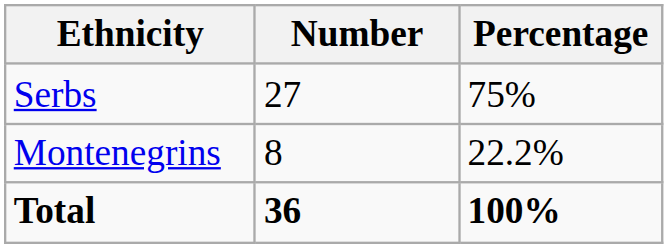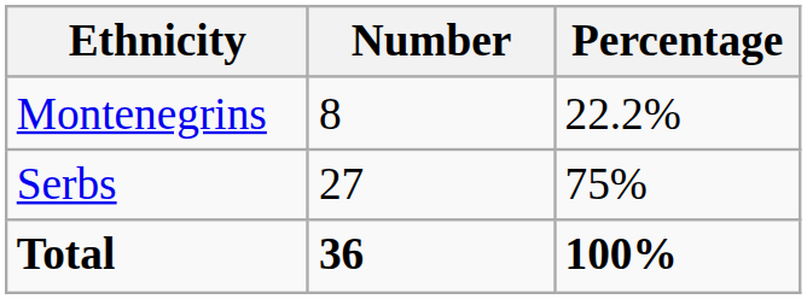rows swapped: Serbs <-> Montenegrins
